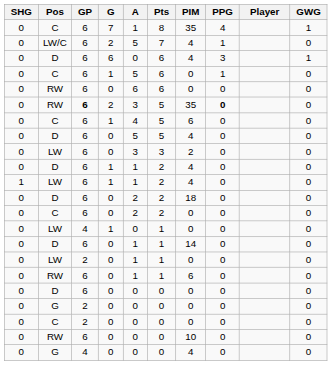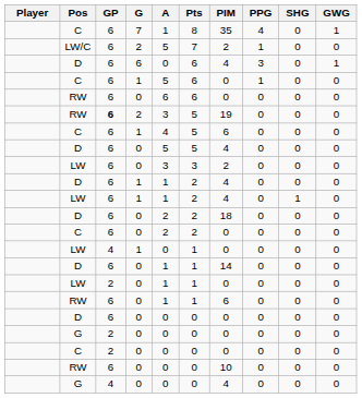columns swapped: Player <-> SHG
LW/C | PIM: 4 -> 2
RW / 2 | PIM: 35 -> 19
RW / 2 | PPG: bold -> normal
